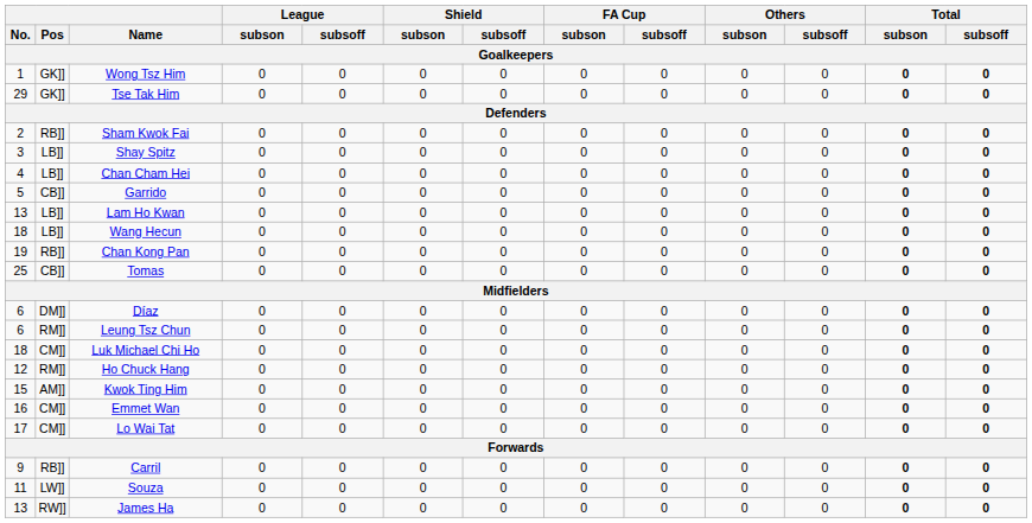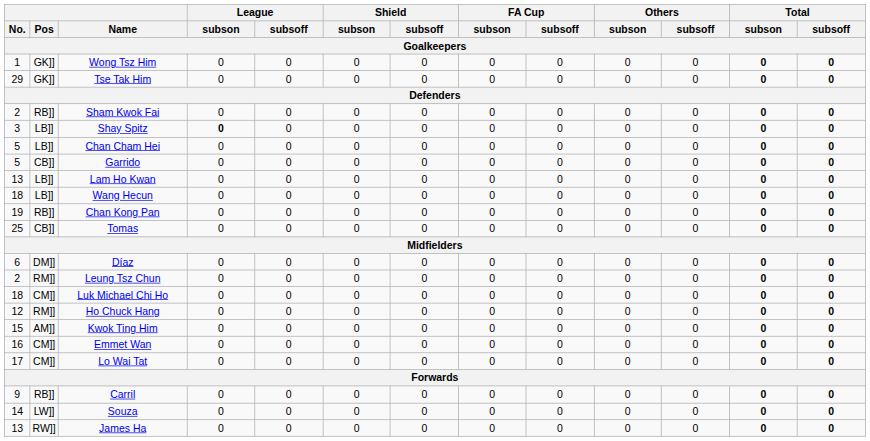Shay Spitz | League / subson: normal -> bold
Chan Cham Hei | No.: 4 -> 5
Leung Tsz Chun | No.: 6 -> 2
Souza | No.: 11 -> 14
